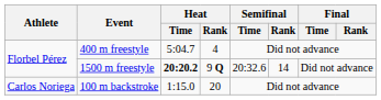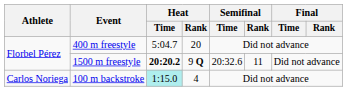400 m freestyle | Heat / Rank: 4 -> 20
1500 m freestyle | Semifinal / Rank: 14 -> 11
100 m backstroke | Heat / Time: no background -> paleturquoise background
100 m backstroke | Heat / Rank: 20 -> 4
